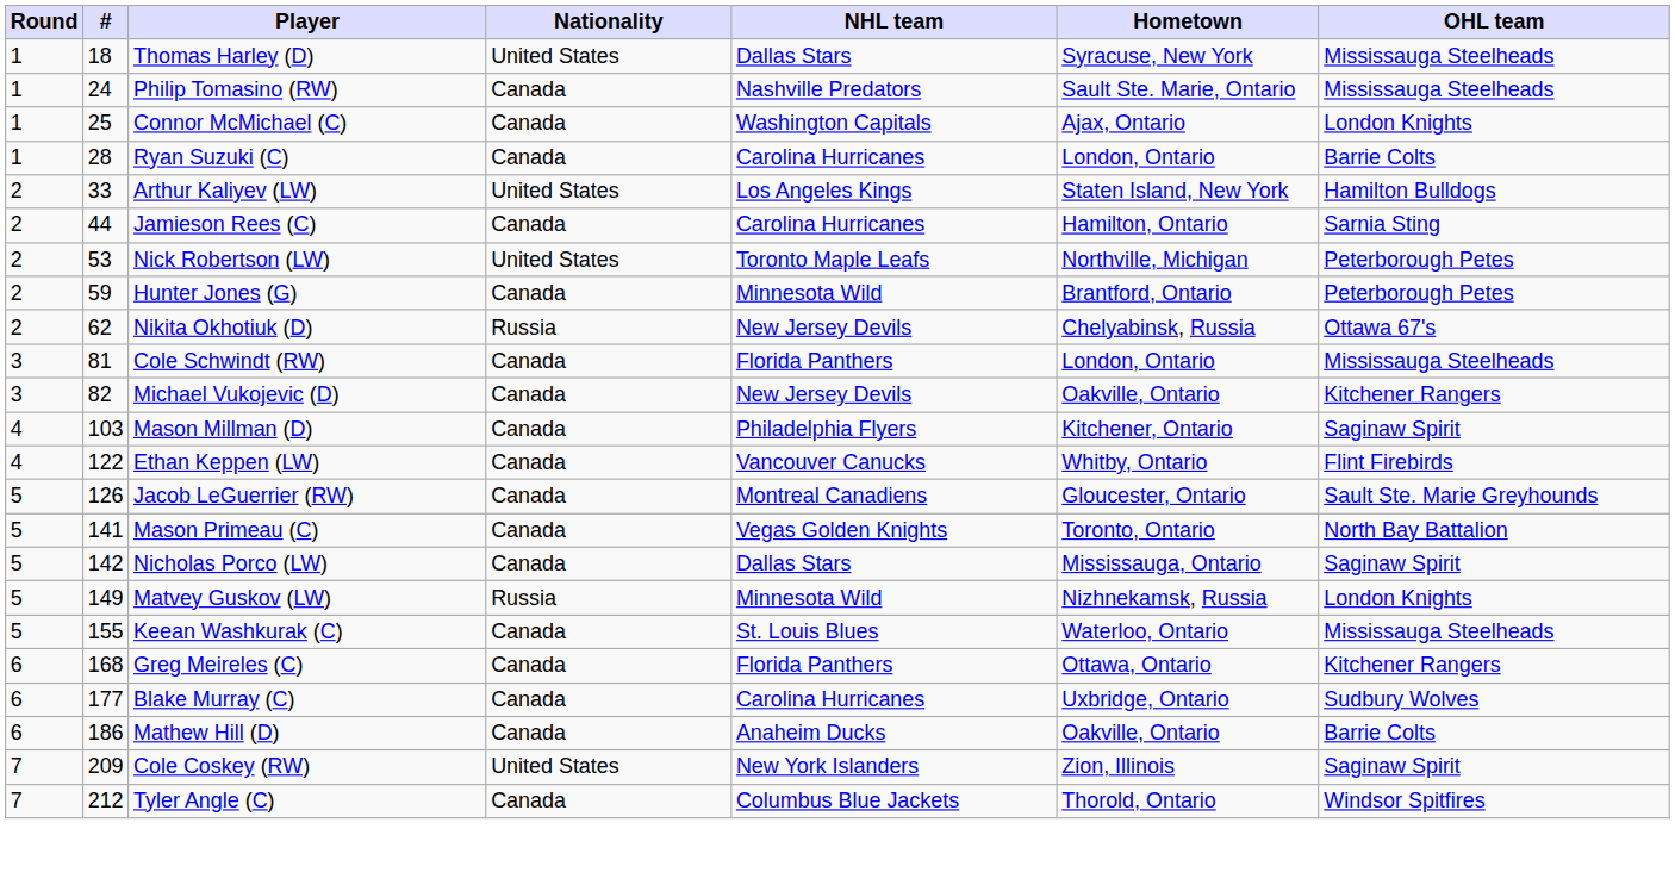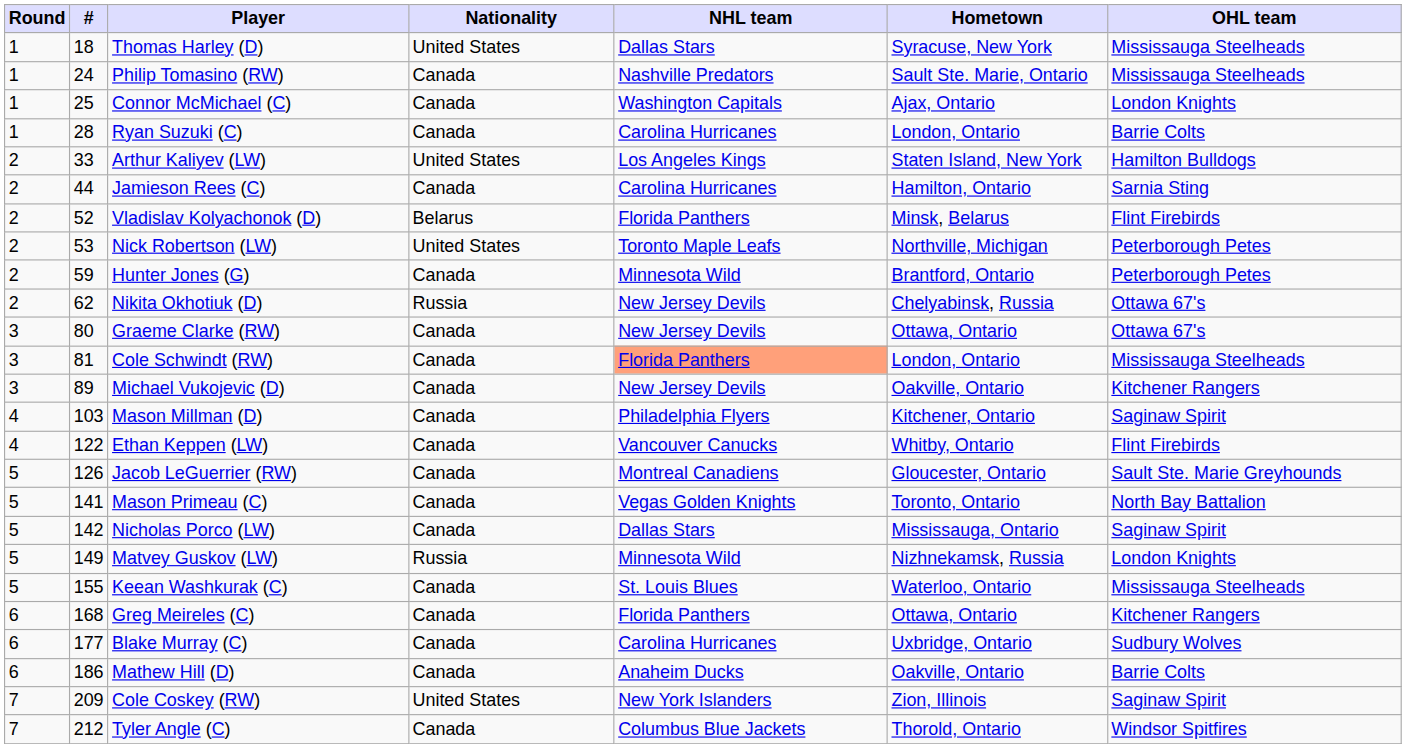+ row: 2 | 52 | Vladislav Kolyachonok (D) | Belarus | Florida Panthers | Minsk, Belarus | Flint Firebirds
+ row: 3 | 80 | Graeme Clarke (RW) | Canada | New Jersey Devils | Ottawa, Ontario | Ottawa 67's
Cole Schwindt (RW) | NHL team: no background -> lightsalmon background
Michael Vukojevic (D) | #: 82 -> 89
